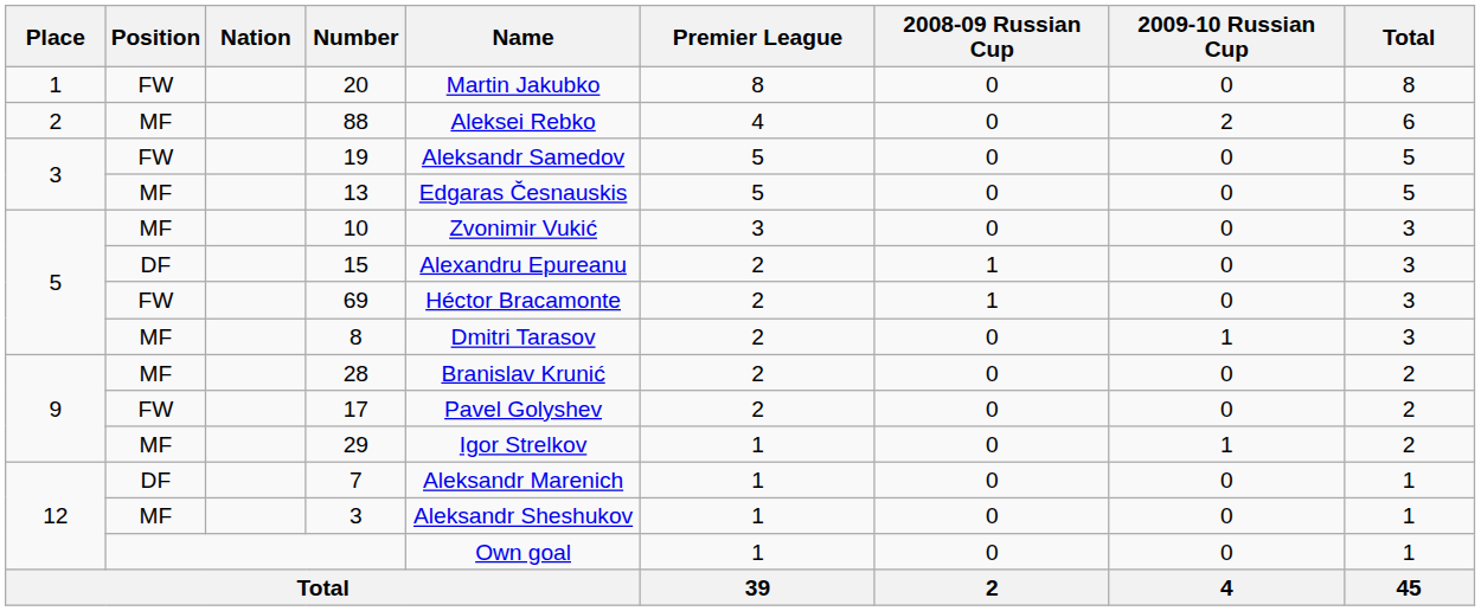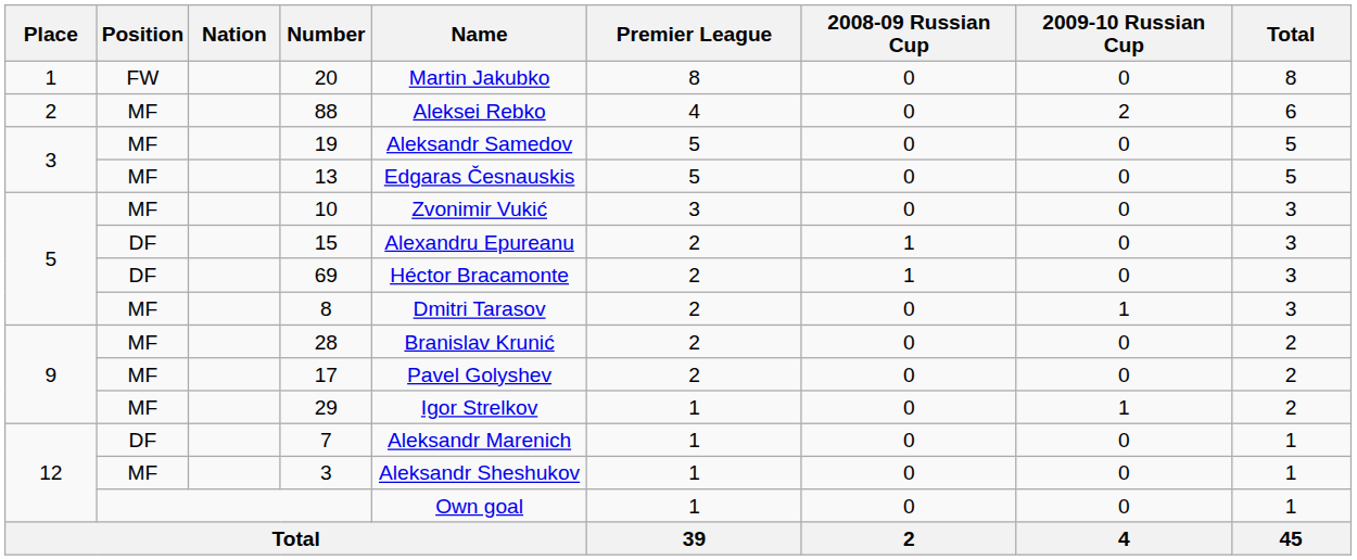19 | Position: FW -> MF
69 | Position: FW -> DF
17 | Position: FW -> MF
